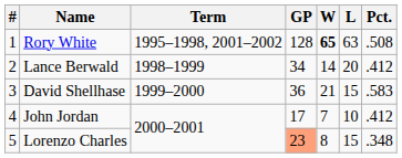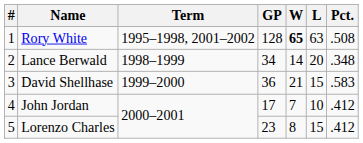Lance Berwald | Pct.: .412 -> .348
Lorenzo Charles | GP: lightsalmon background -> no background
Lorenzo Charles | Pct.: .348 -> .412
